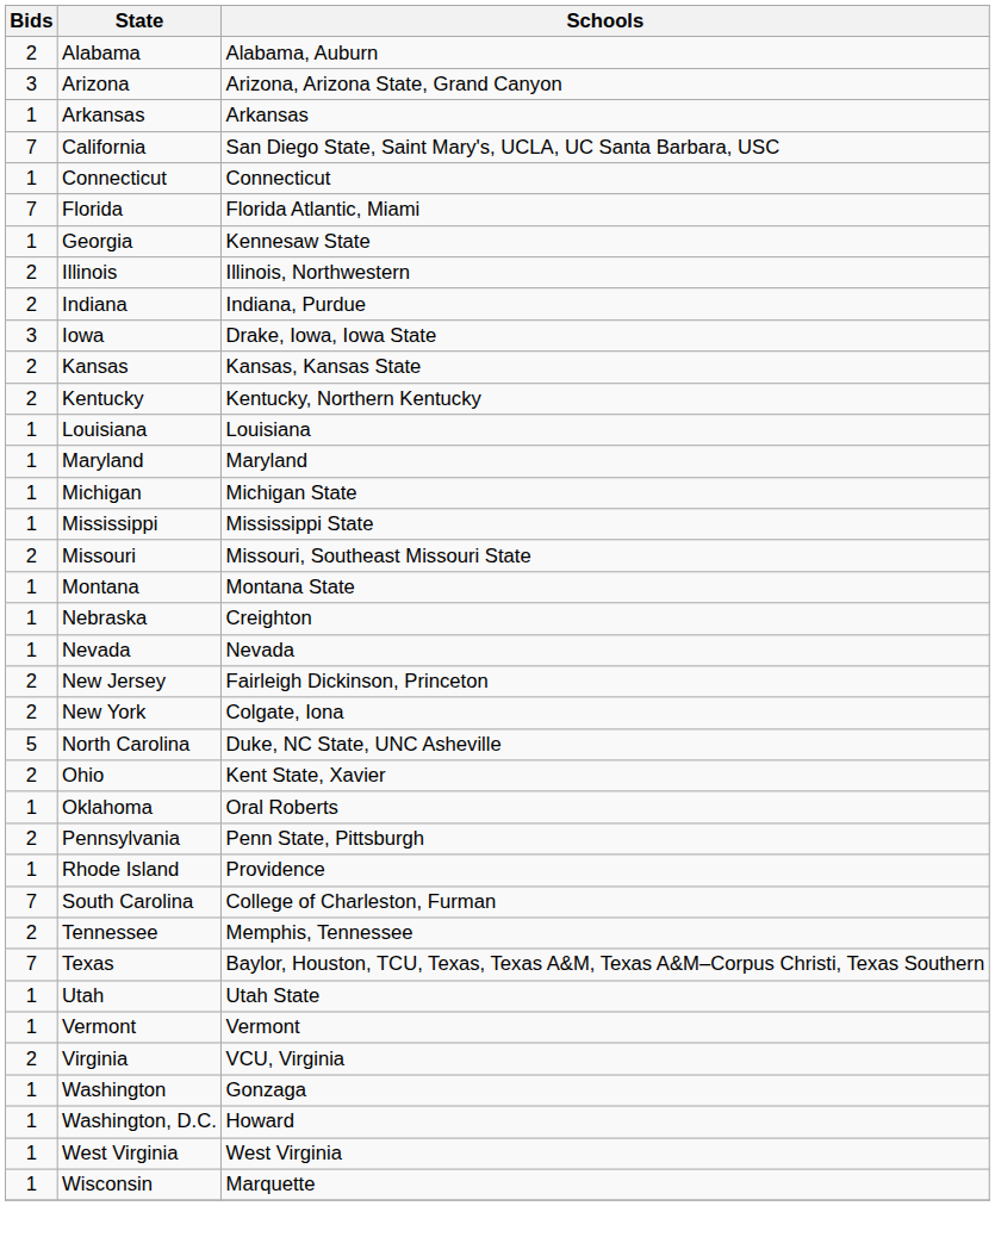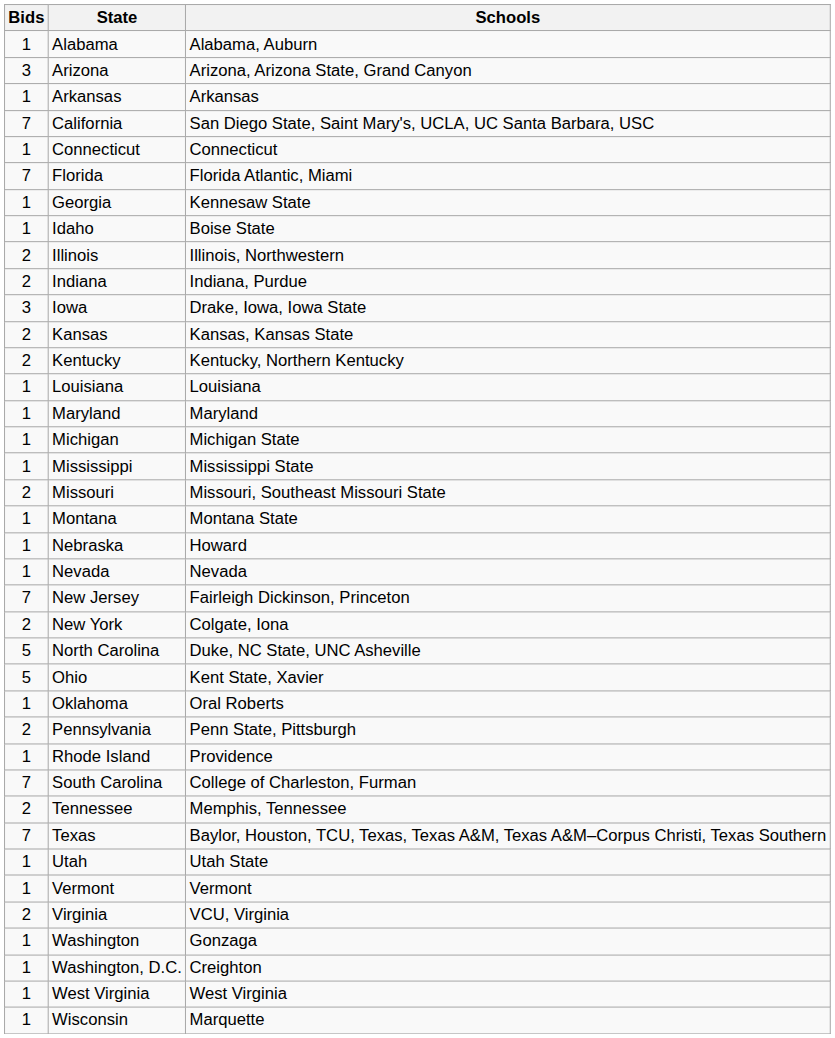Alabama | Bids: 2 -> 1
+ row: 1 | Idaho | Boise State
Nebraska | Schools: Creighton -> Howard
New Jersey | Bids: 2 -> 7
Ohio | Bids: 2 -> 5
Washington, D.C. | Schools: Howard -> Creighton
